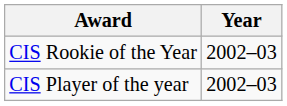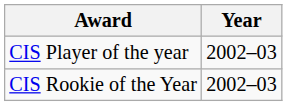rows swapped: CIS Rookie of the Year <-> CIS Player of the year
